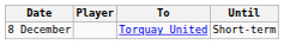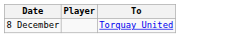- column: Until | Short-term
